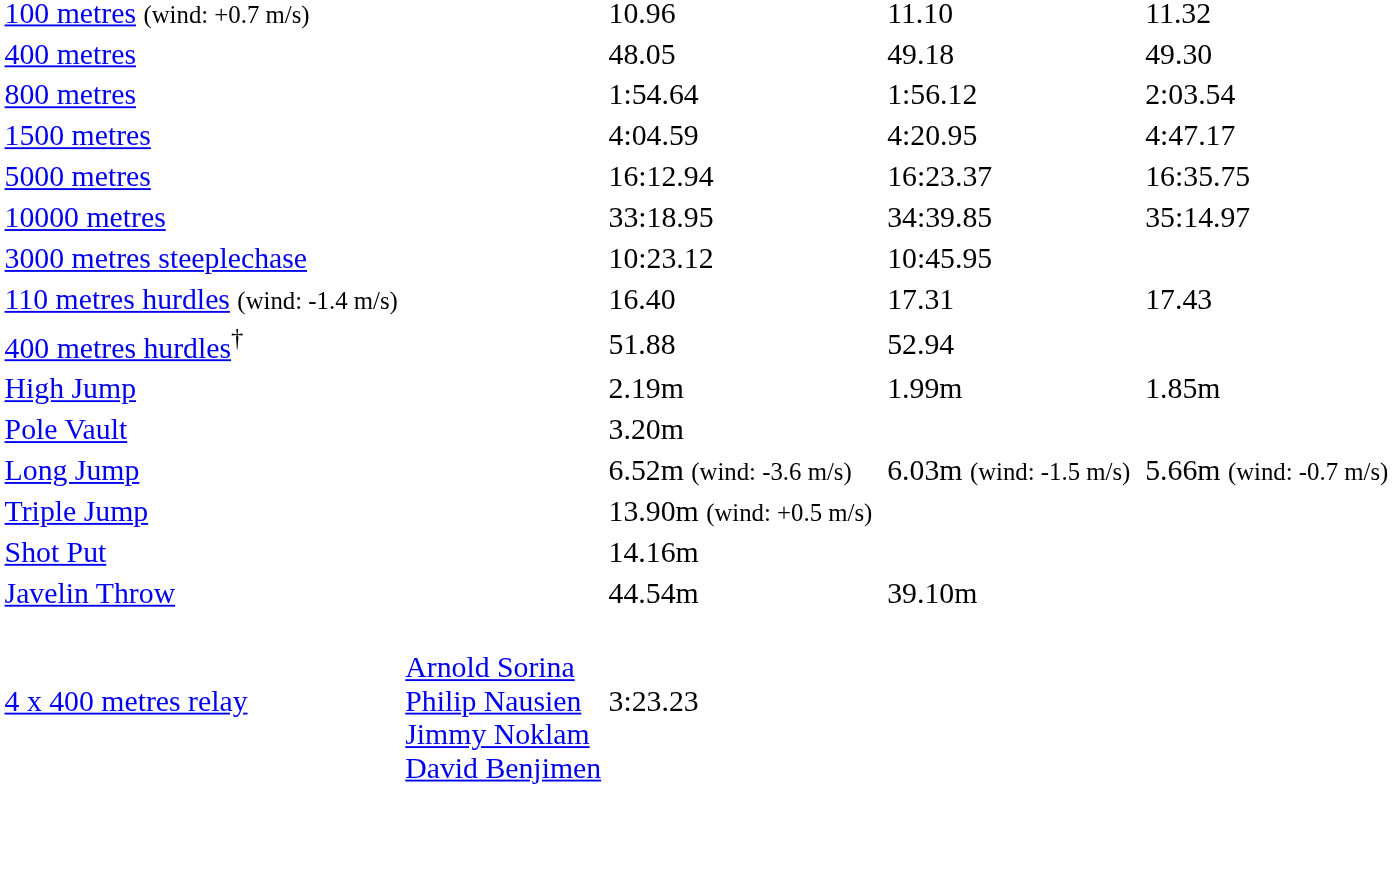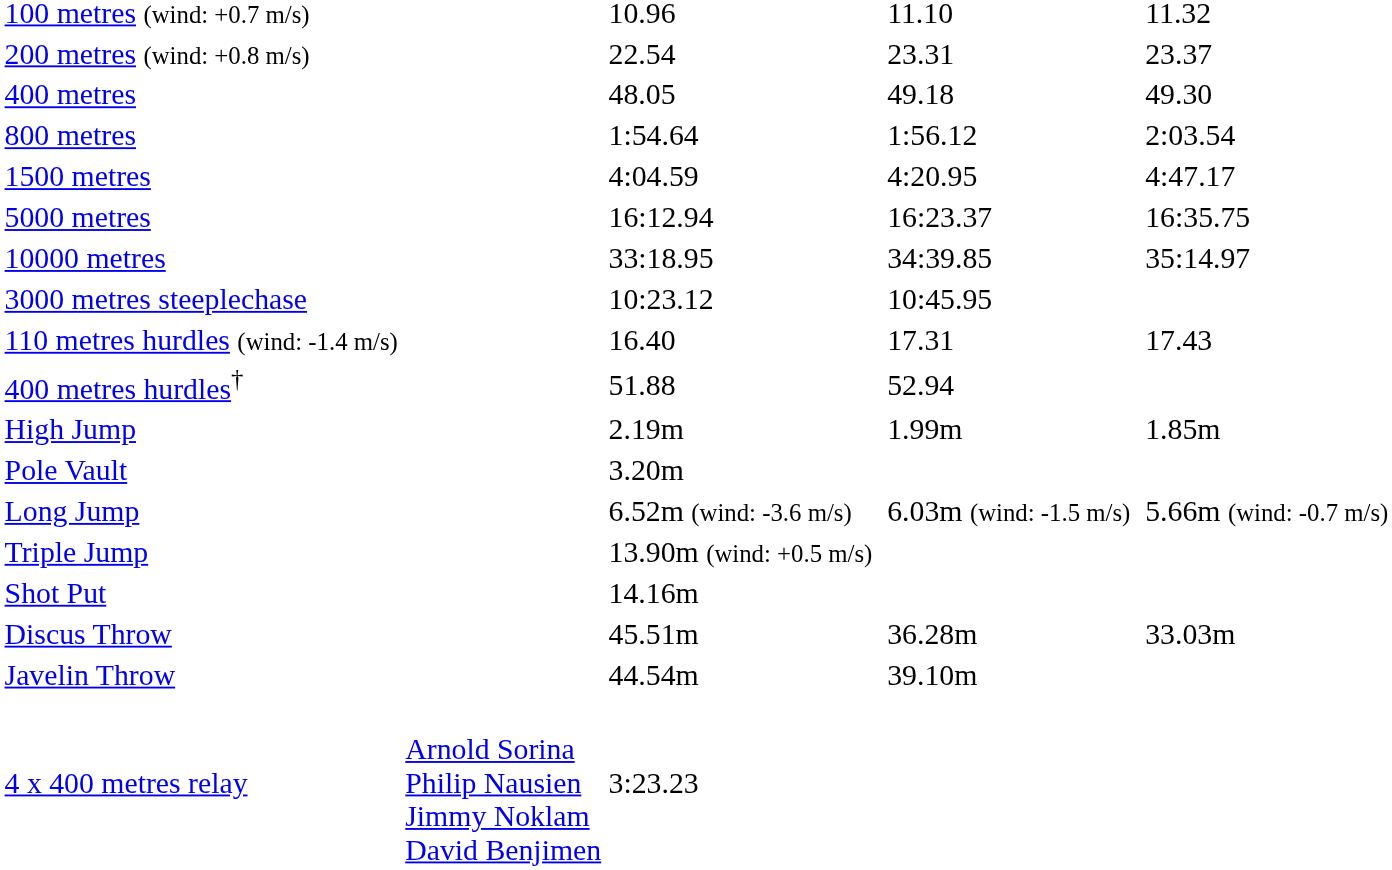+ row: 200 metres (wind: +0.8 m/s) | 22.54 | 23.31 | 23.37
+ row: Discus Throw | 45.51m | 36.28m | 33.03m
